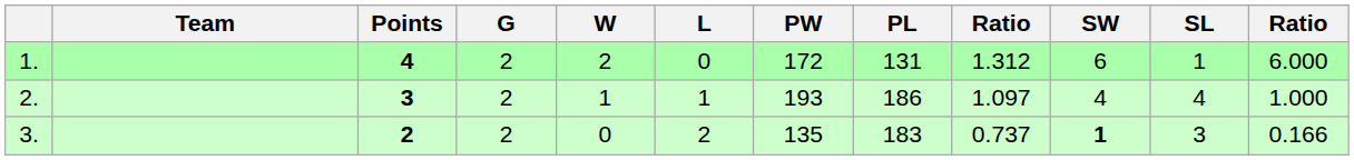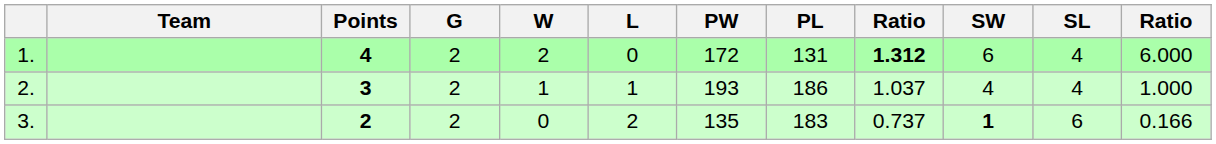1. | column 9: normal -> bold
1. | SL: 1 -> 4
2. | column 9: 1.097 -> 1.037
3. | SL: 3 -> 6
